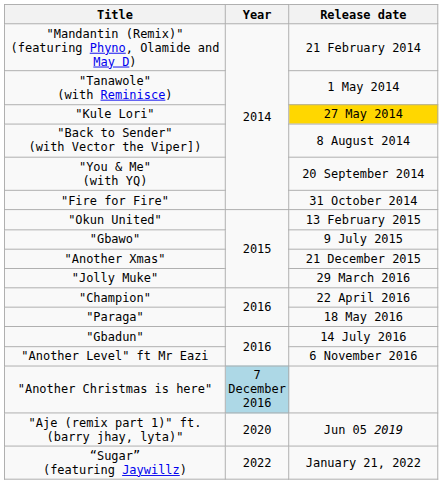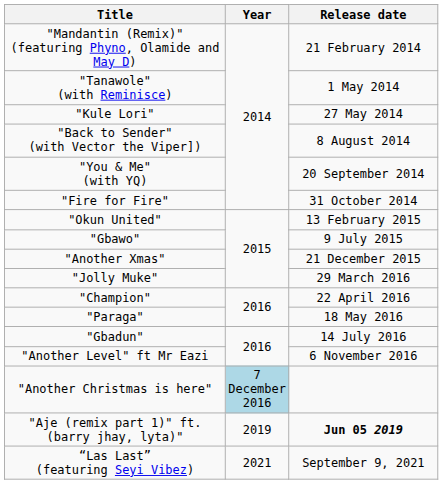"Kule Lori" | Release date: gold background -> no background
"Aje (remix part 1)" ft. (barry jhay, lyta)" | Year: 2020 -> 2019
"Aje (remix part 1)" ft. (barry jhay, lyta)" | Release date: normal -> bold
+ row: “Las Last” (featuring Seyi Vibez) | 2021 | September 9, 2021
- row: “Sugar” (featuring Jaywillz) | 2022 | January 21, 2022
